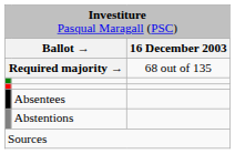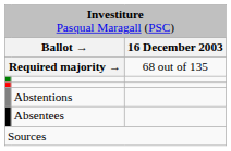rows swapped: Abstentions <-> Absentees
